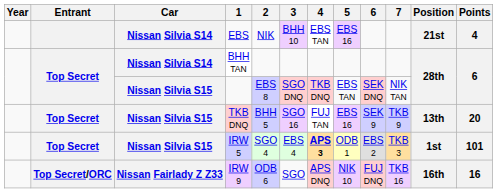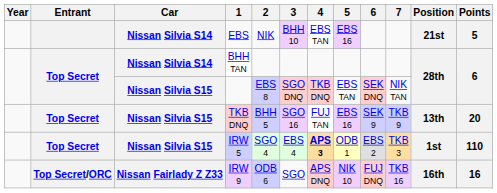EBS | Points: 4 -> 5
IRW 5 | Points: 101 -> 110
